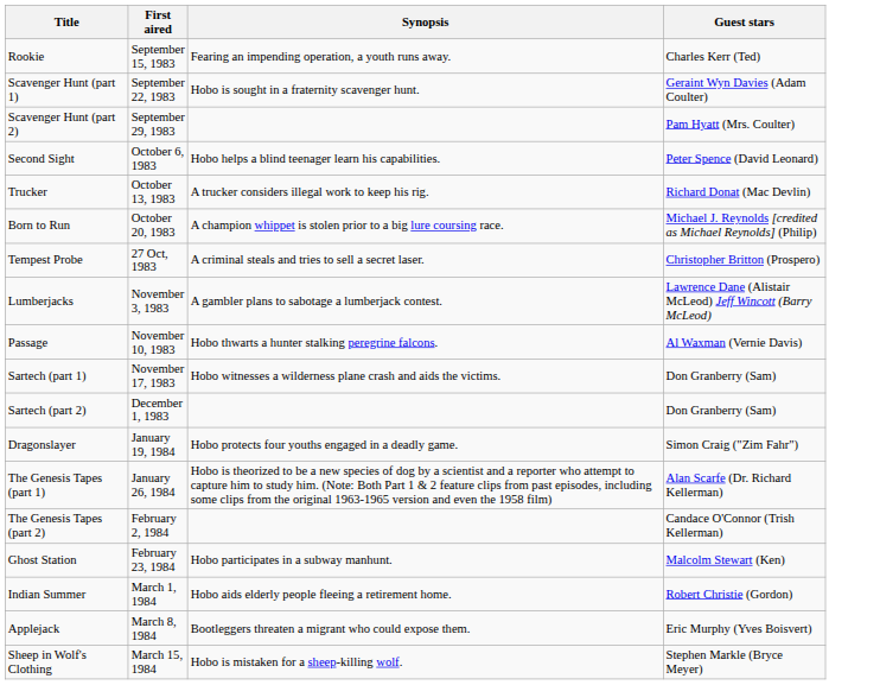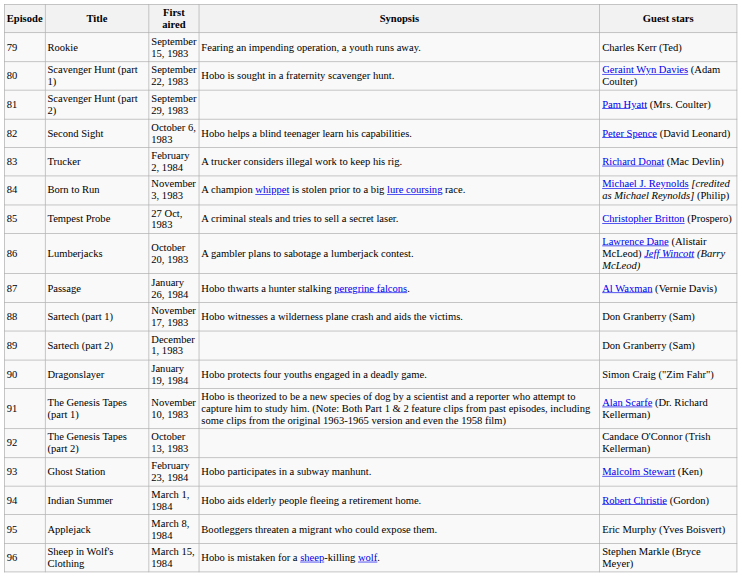+ column: Episode | 79 | 80 | 81 | 82 | 83 | 84 | 85 | 86 | 87 | 88 | 89 | 90 | 91 | 92 | 93 | 94 | 95 | 96
Trucker | First aired: October 13, 1983 -> February 2, 1984
Born to Run | First aired: October 20, 1983 -> November 3, 1983
Lumberjacks | First aired: November 3, 1983 -> October 20, 1983
Passage | First aired: November 10, 1983 -> January 26, 1984
The Genesis Tapes (part 1) | First aired: January 26, 1984 -> November 10, 1983
The Genesis Tapes (part 2) | First aired: February 2, 1984 -> October 13, 1983
